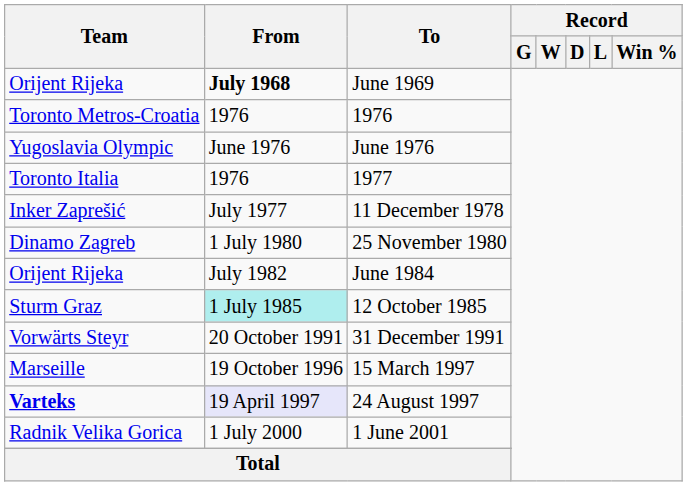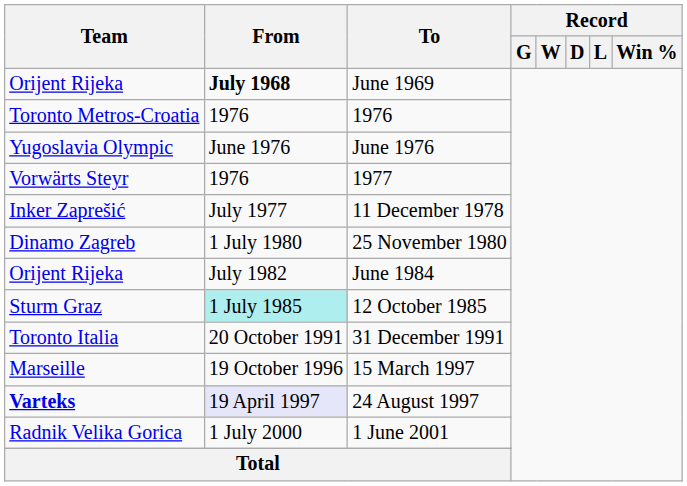1977 | Team: Toronto Italia -> Vorwärts Steyr
31 December 1991 | Team: Vorwärts Steyr -> Toronto Italia
